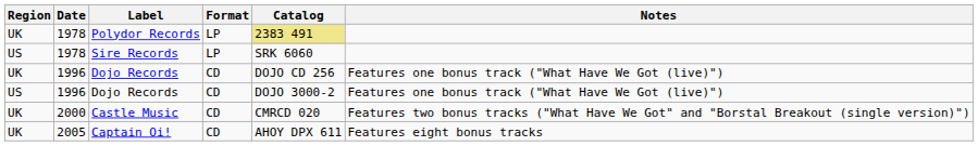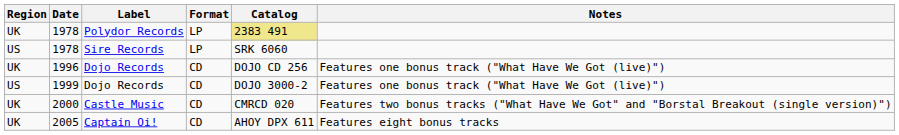US / Dojo Records | Date: 1996 -> 1999
